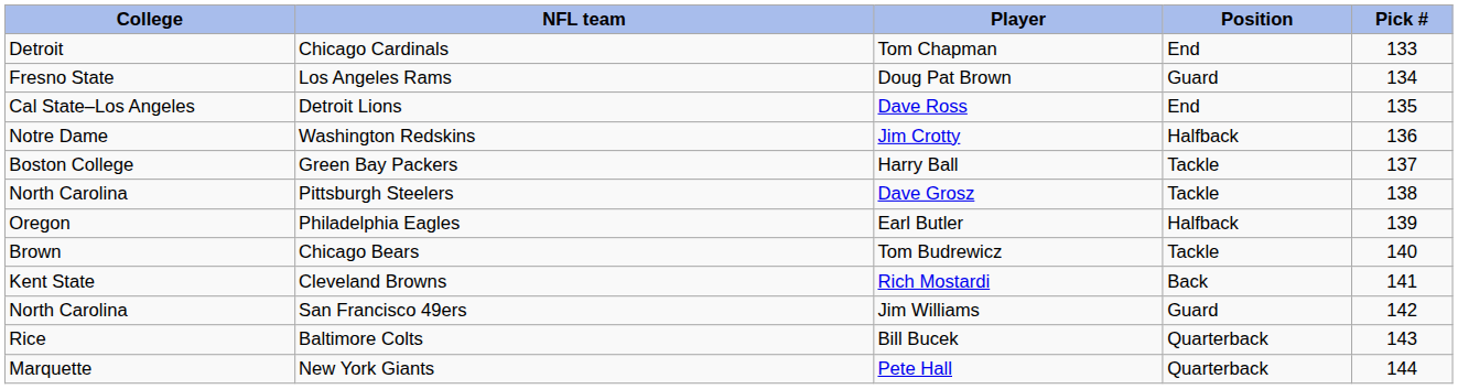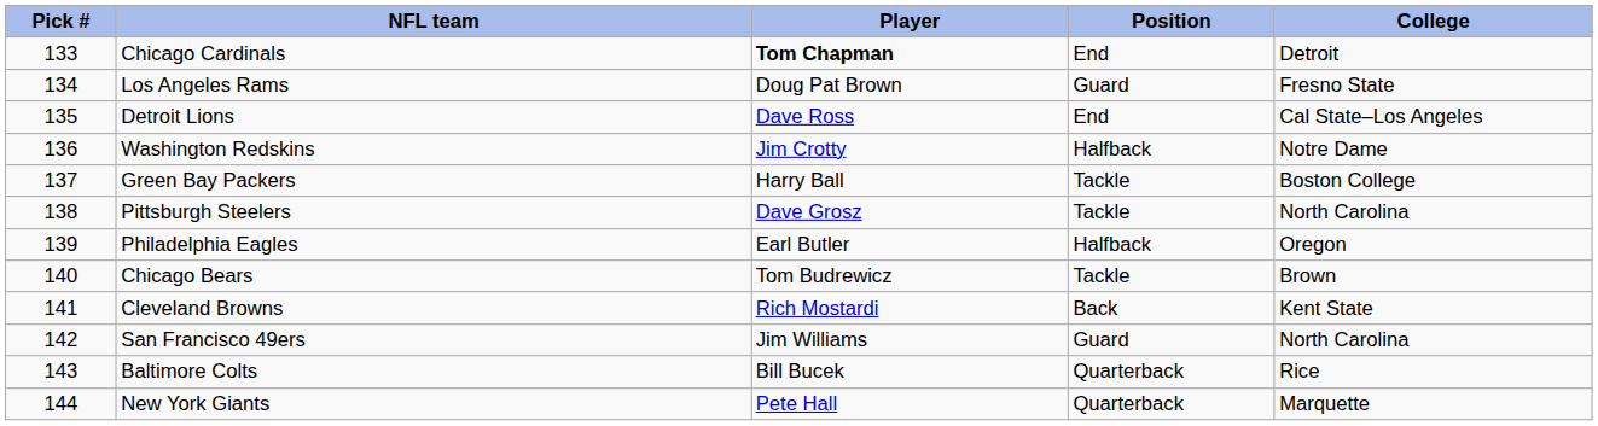columns swapped: Pick # <-> College
Chicago Cardinals | Player: normal -> bold
